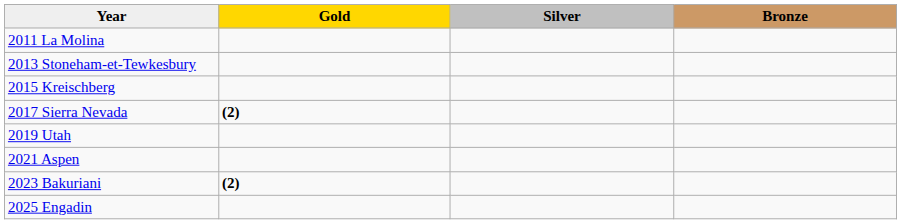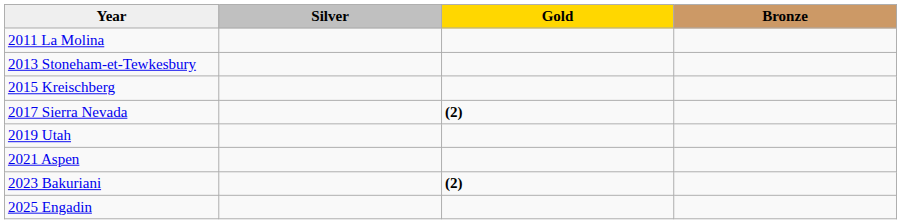columns swapped: Gold <-> Silver
